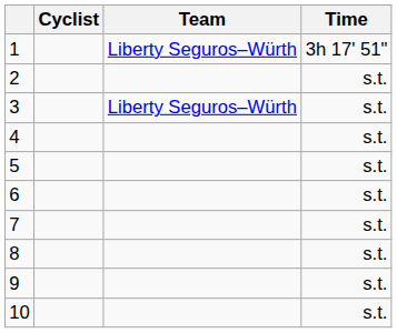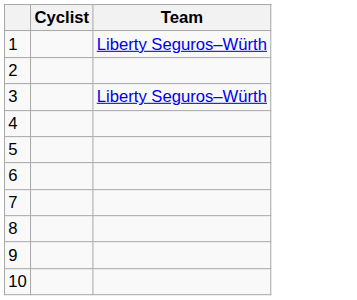- column: Time | 3h 17' 51" | s.t. | s.t. | s.t. | s.t. | s.t. | s.t. | s.t. | s.t. | s.t.
